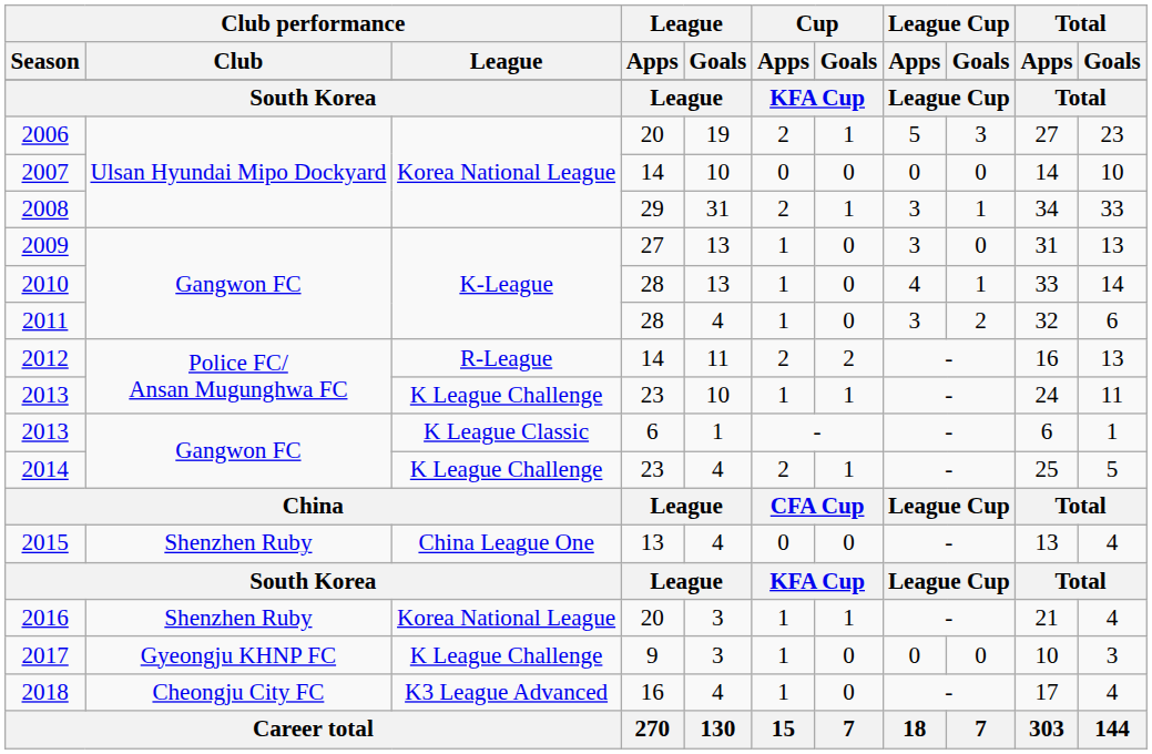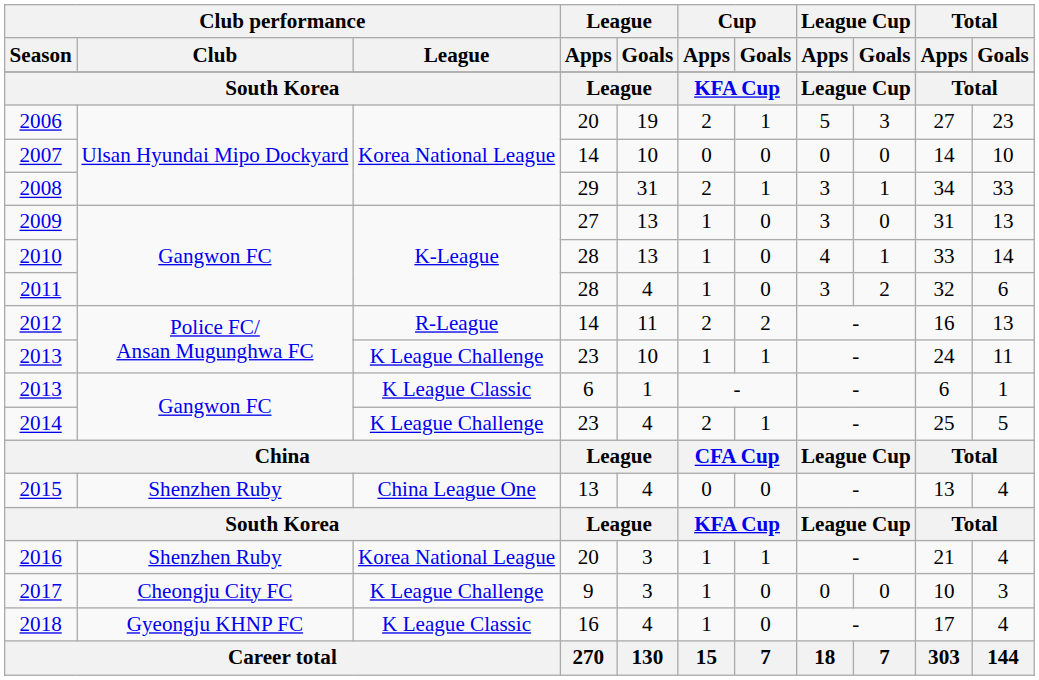2017 | Club performance / Club: Gyeongju KHNP FC -> Cheongju City FC
2018 | Club performance / Club: Cheongju City FC -> Gyeongju KHNP FC
2018 | Club performance / League: K3 League Advanced -> K League Classic
